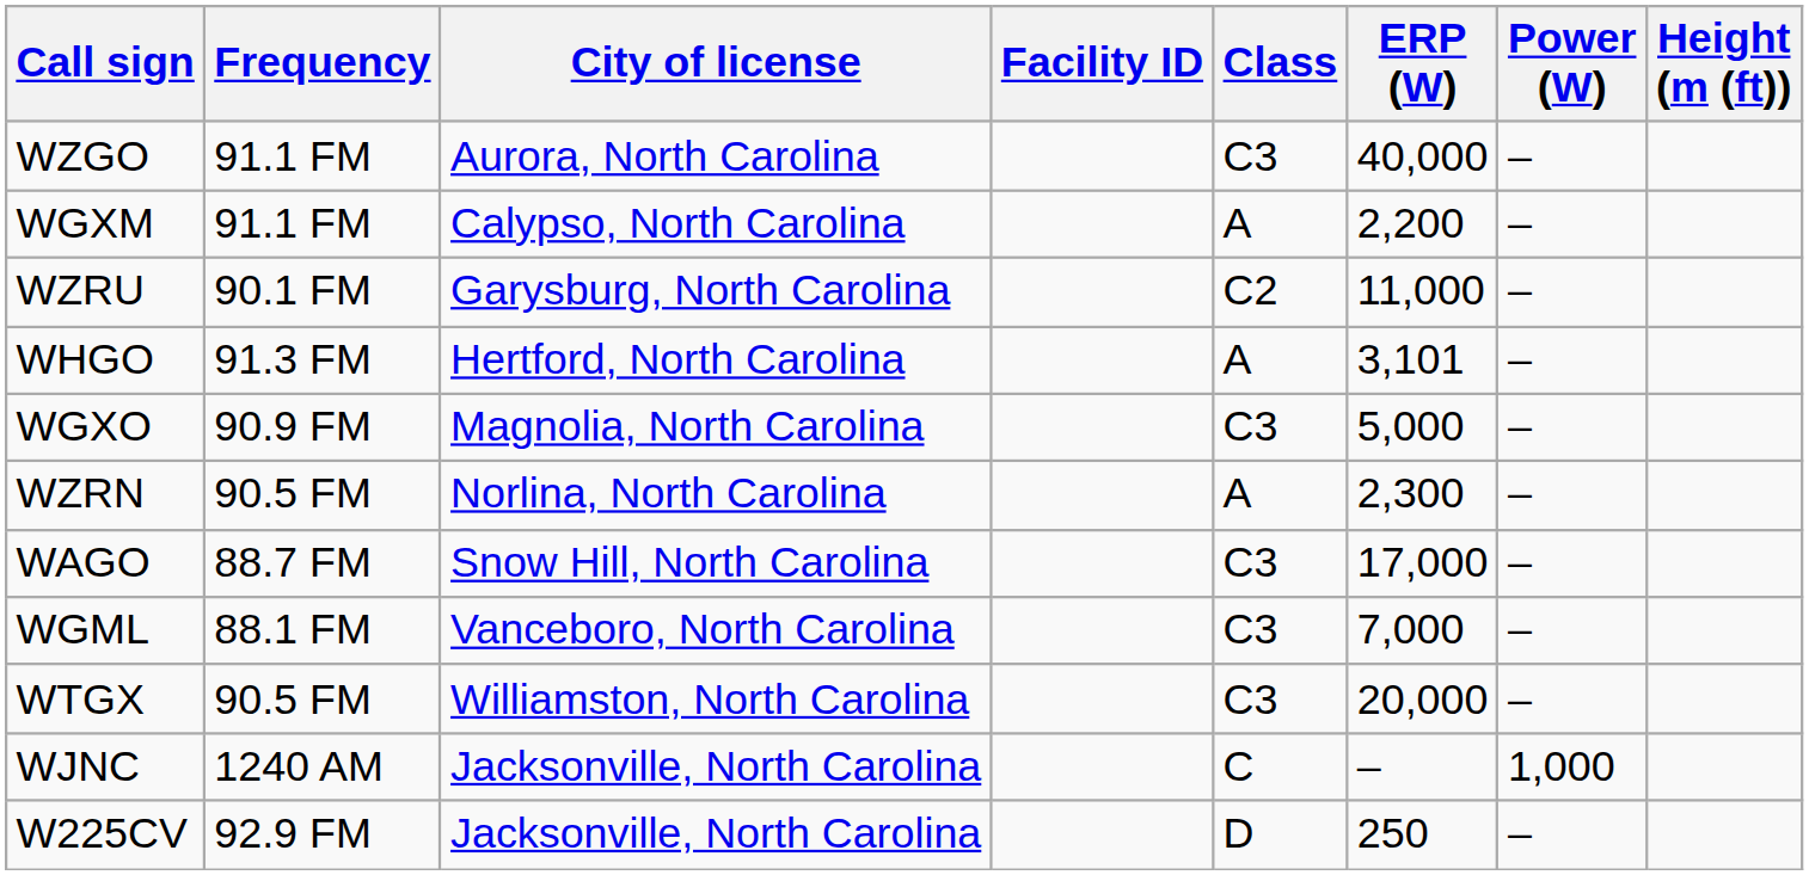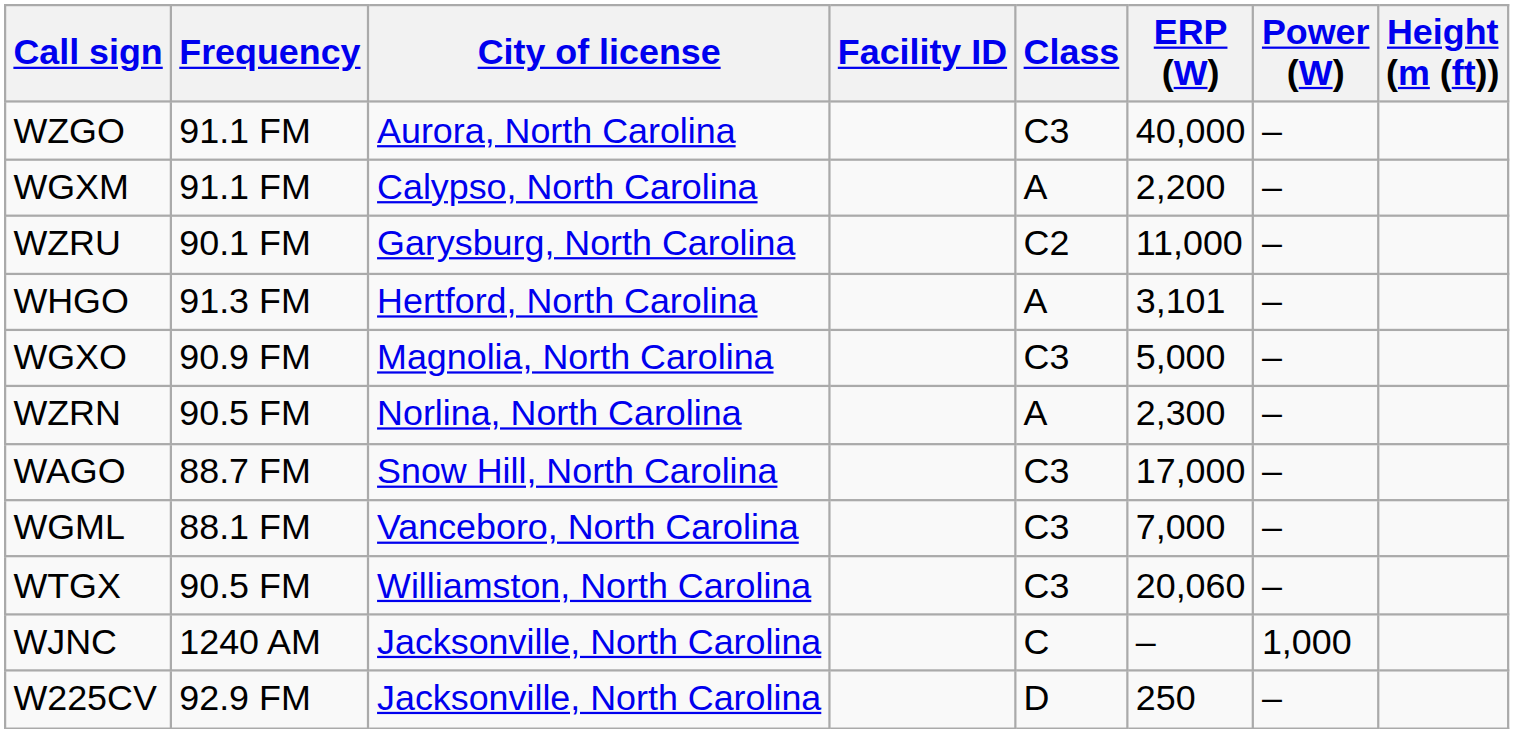WTGX | ERP (W): 20,000 -> 20,060
